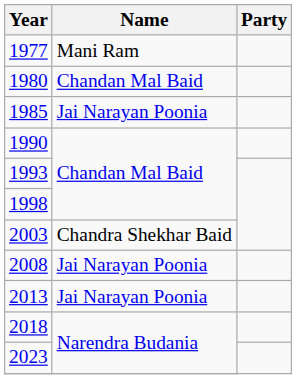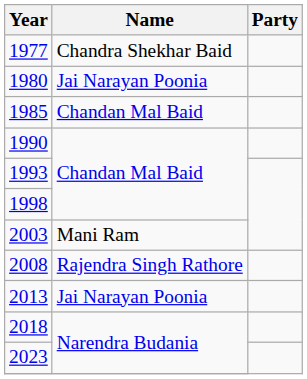1977 | Name: Mani Ram -> Chandra Shekhar Baid
1980 | Name: Chandan Mal Baid -> Jai Narayan Poonia
1985 | Name: Jai Narayan Poonia -> Chandan Mal Baid
2003 | Name: Chandra Shekhar Baid -> Mani Ram
2008 | Name: Jai Narayan Poonia -> Rajendra Singh Rathore
